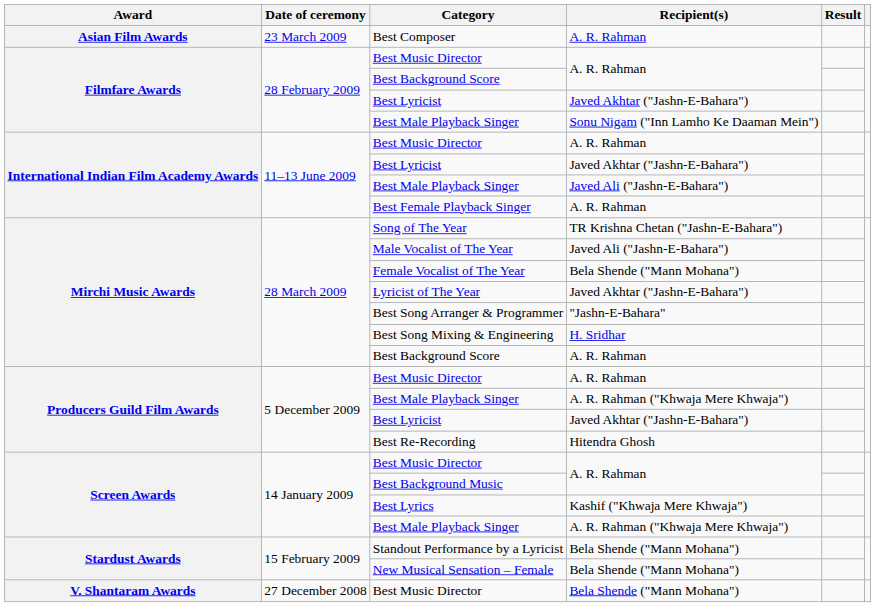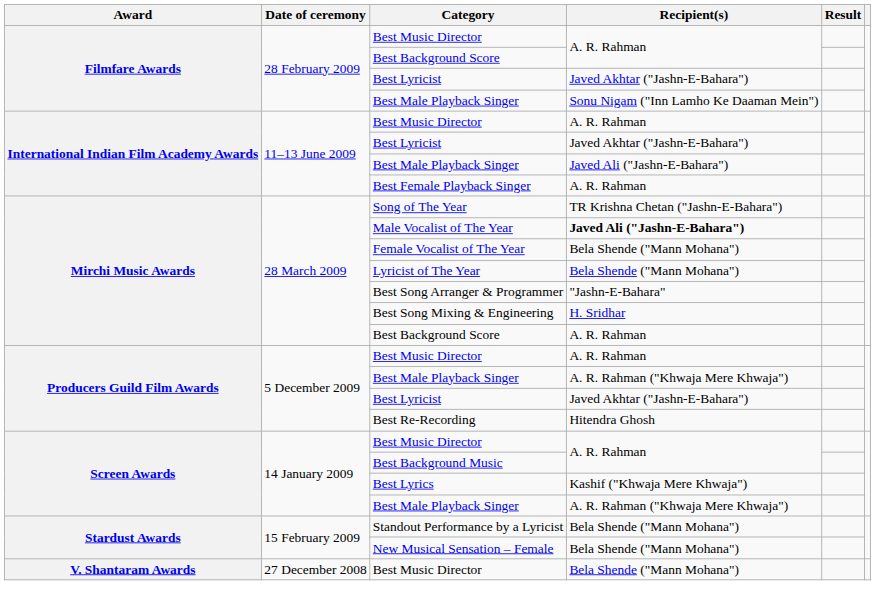- row: Asian Film Awards | 23 March 2009 | Best Composer | A. R. Rahman
Male Vocalist of The Year | Recipient(s): normal -> bold
Lyricist of The Year | Recipient(s): Javed Akhtar ("Jashn-E-Bahara") -> Bela Shende ("Mann Mohana")
